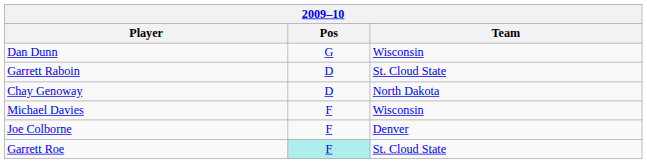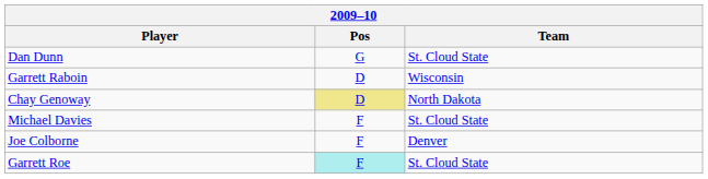Dan Dunn | Team: Wisconsin -> St. Cloud State
Garrett Raboin | Team: St. Cloud State -> Wisconsin
Chay Genoway | Pos: no background -> khaki background
Michael Davies | Team: Wisconsin -> St. Cloud State
